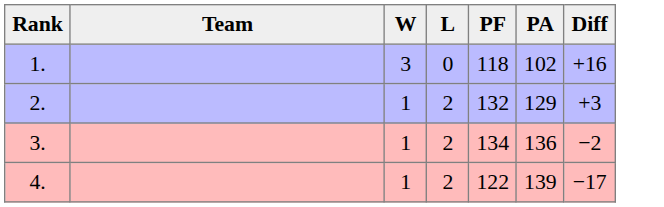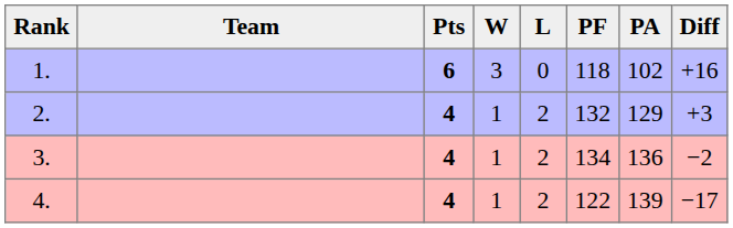+ column: Pts | 6 | 4 | 4 | 4
